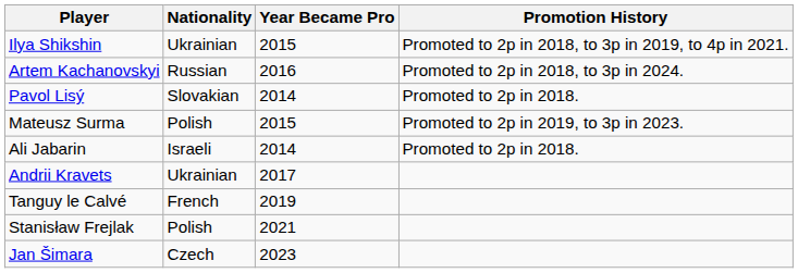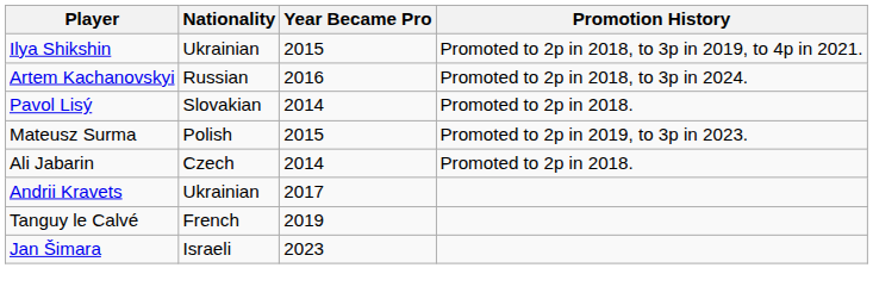Ali Jabarin | Nationality: Israeli -> Czech
- row: Stanisław Frejlak | Polish | 2021
Jan Šimara | Nationality: Czech -> Israeli
